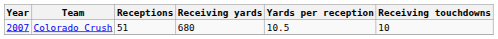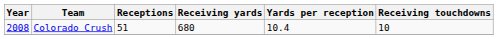Colorado Crush | Year: 2007 -> 2008
Colorado Crush | Yards per reception: 10.5 -> 10.4
